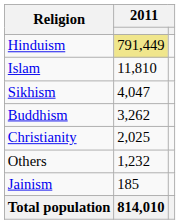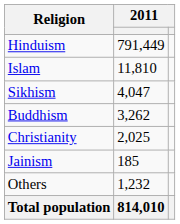Hinduism | column 2: khaki background -> no background
rows swapped: Jainism <-> Others
